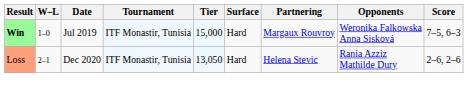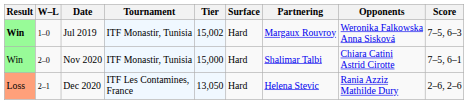Jul 2019 | Tier: 15,000 -> 15,002
+ row: Win | 2–0 | Nov 2020 | ITF Monastir, Tunisia | 15,000 | Hard | Shalimar Talbi | Chiara Catini Astrid Cirotte | 7–5, 6–1
Dec 2020 | Tournament: ITF Monastir, Tunisia -> ITF Les Contamines, France
